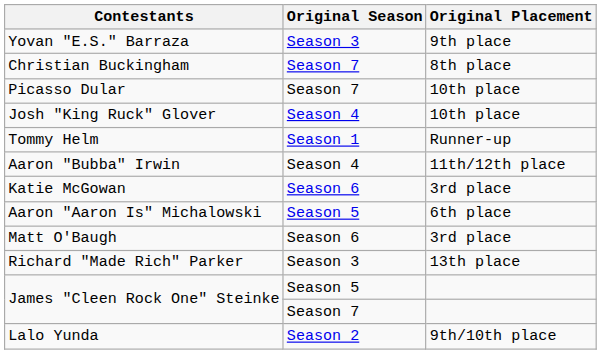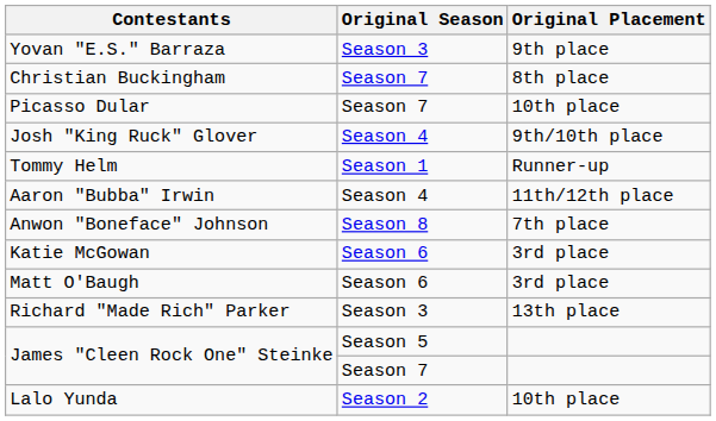Josh "King Ruck" Glover | Original Placement: 10th place -> 9th/10th place
+ row: Anwon "Boneface" Johnson | Season 8 | 7th place
- row: Aaron "Aaron Is" Michalowski | Season 5 | 6th place
Lalo Yunda | Original Placement: 9th/10th place -> 10th place
